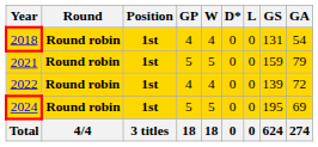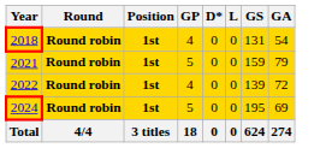- column: W | 4 | 5 | 4 | 5 | 18
